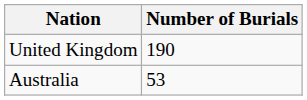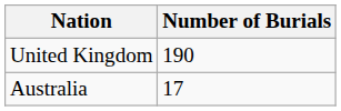Australia | Number of Burials: 53 -> 17
